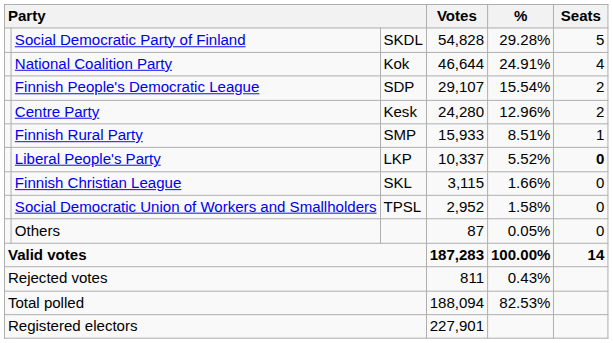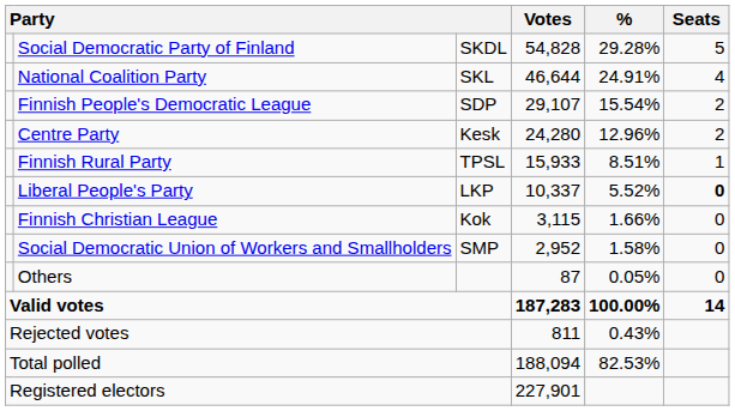National Coalition Party | column 3: Kok -> SKL
Finnish Rural Party | column 3: SMP -> TPSL
Finnish Christian League | column 3: SKL -> Kok
Social Democratic Union of Workers and Smallholders | column 3: TPSL -> SMP
